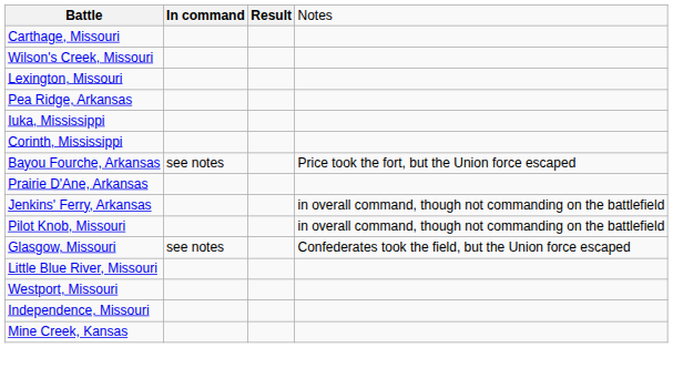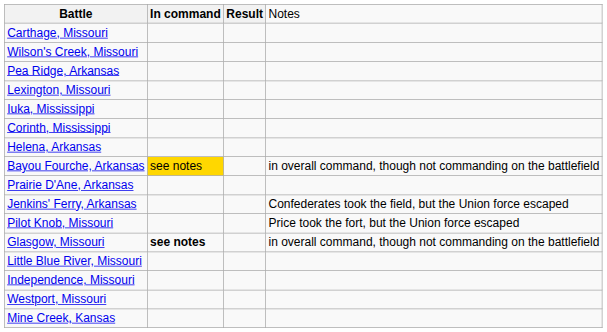rows swapped: Lexington, Missouri <-> Pea Ridge, Arkansas
+ row: Helena, Arkansas
Bayou Fourche, Arkansas | column 2: no background -> gold background
Bayou Fourche, Arkansas | column 4: Price took the fort, but the Union force escaped -> in overall command, though not commanding on the battlefield
Jenkins' Ferry, Arkansas | column 4: in overall command, though not commanding on the battlefield -> Confederates took the field, but the Union force escaped
Pilot Knob, Missouri | column 4: in overall command, though not commanding on the battlefield -> Price took the fort, but the Union force escaped
Glasgow, Missouri | column 2: normal -> bold
Glasgow, Missouri | column 4: Confederates took the field, but the Union force escaped -> in overall command, though not commanding on the battlefield
rows swapped: Independence, Missouri <-> Westport, Missouri
